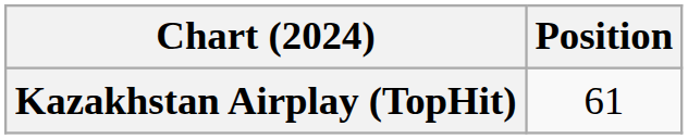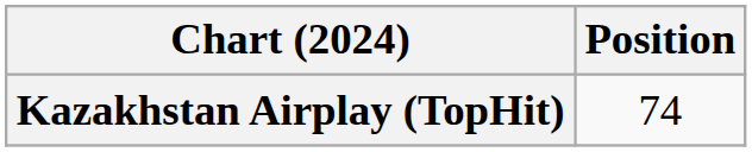Kazakhstan Airplay (TopHit) | Position: 61 -> 74
